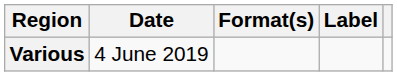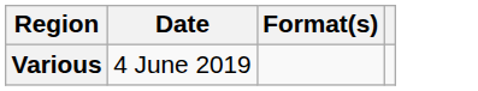- column: Label
